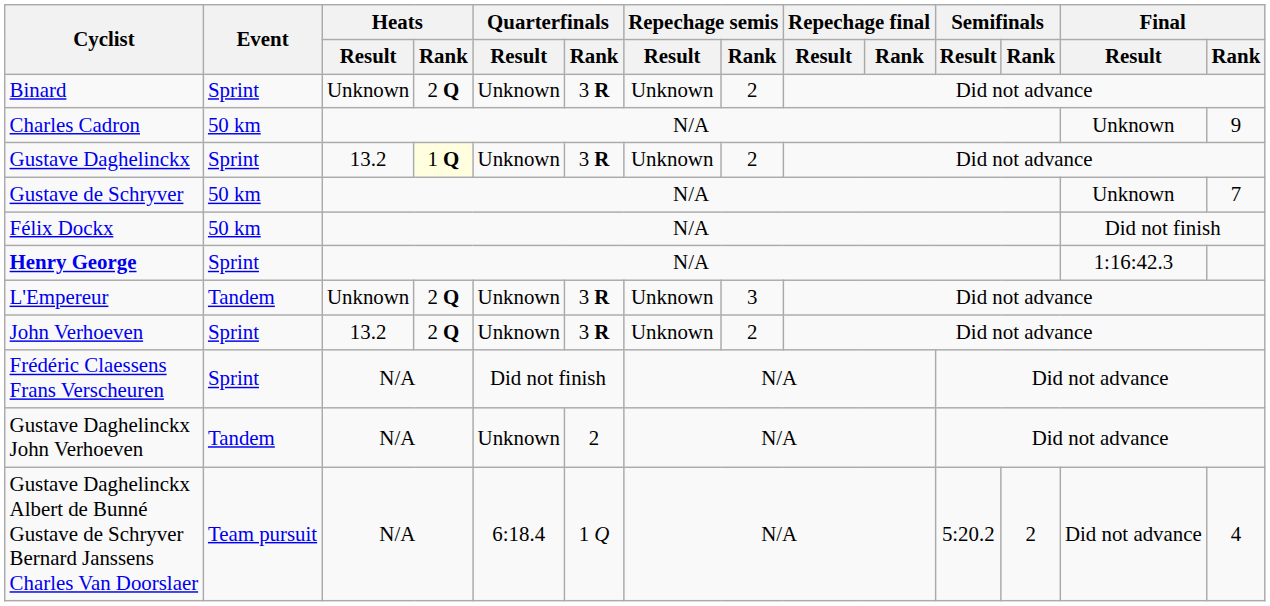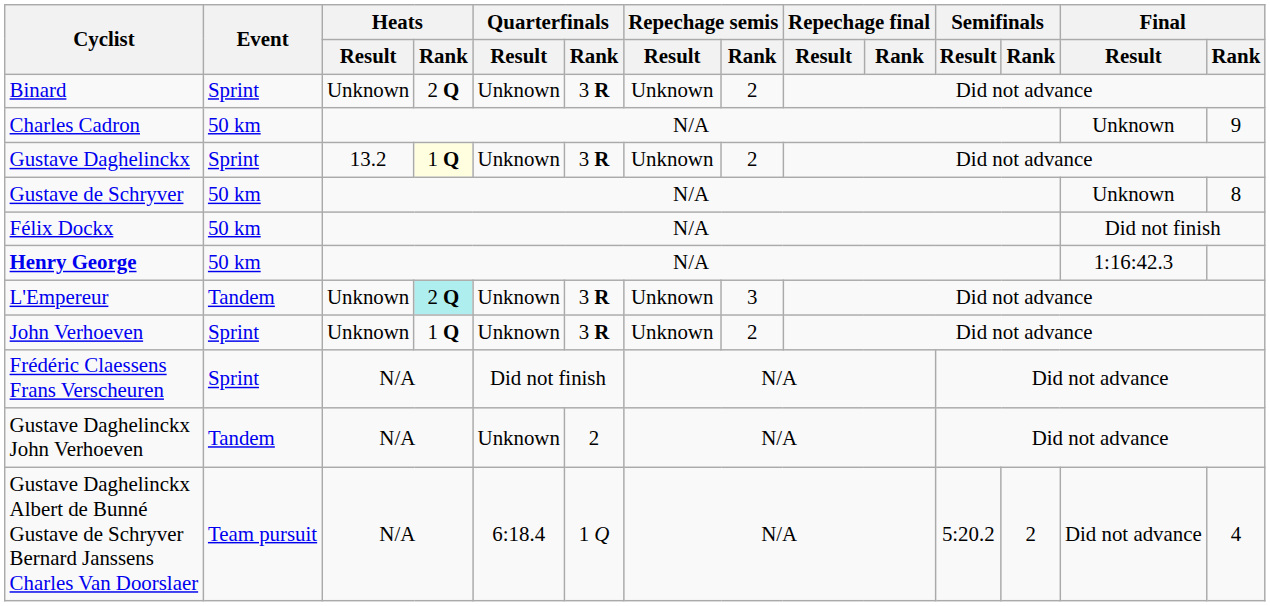Gustave de Schryver | Final / Rank: 7 -> 8
Henry George | Event: Sprint -> 50 km
L'Empereur | Heats / Rank: no background -> paleturquoise background
John Verhoeven | Heats / Result: 13.2 -> Unknown
John Verhoeven | Heats / Rank: 2 Q -> 1 Q
